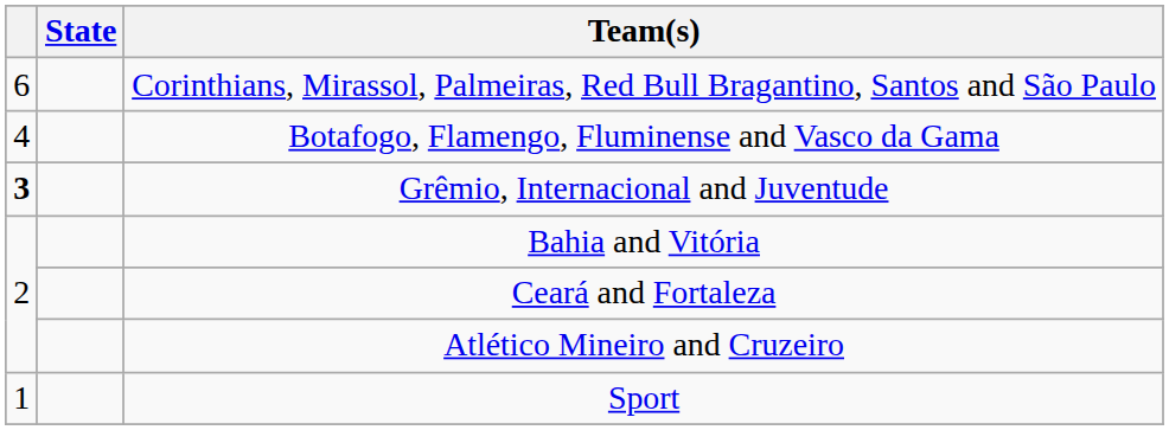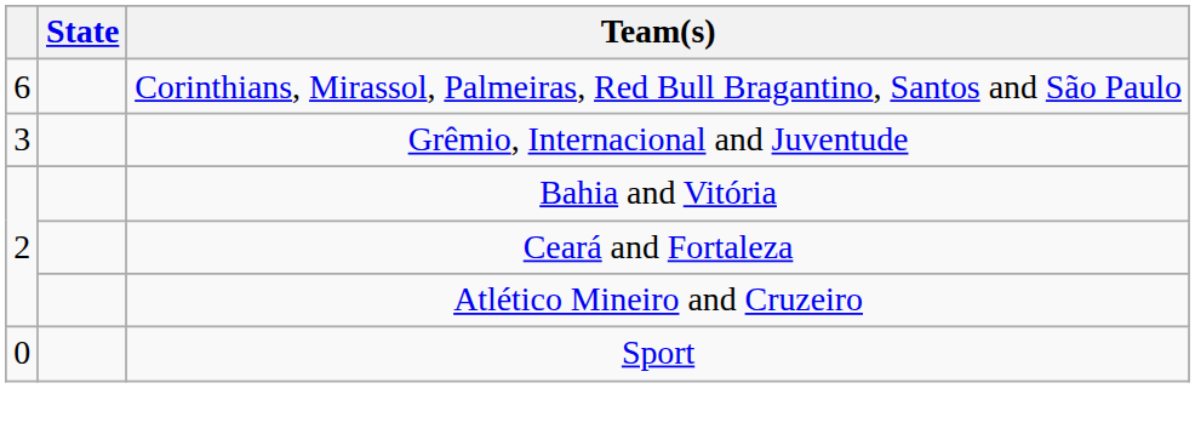- row: 4 | Botafogo, Flamengo, Fluminense and Vasco da Gama
Grêmio, Internacional and Juventude | column 1: bold -> normal
Sport | column 1: 1 -> 0
